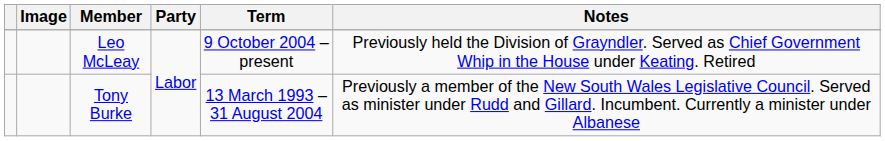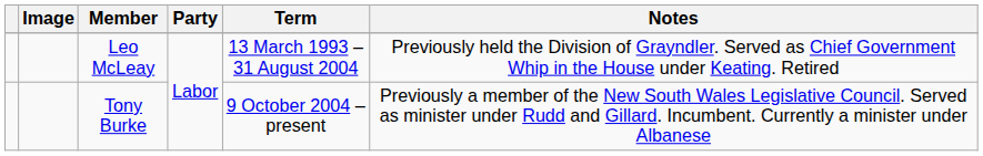Leo McLeay | Term: 9 October 2004 – present -> 13 March 1993 – 31 August 2004
Tony Burke | Term: 13 March 1993 – 31 August 2004 -> 9 October 2004 – present
